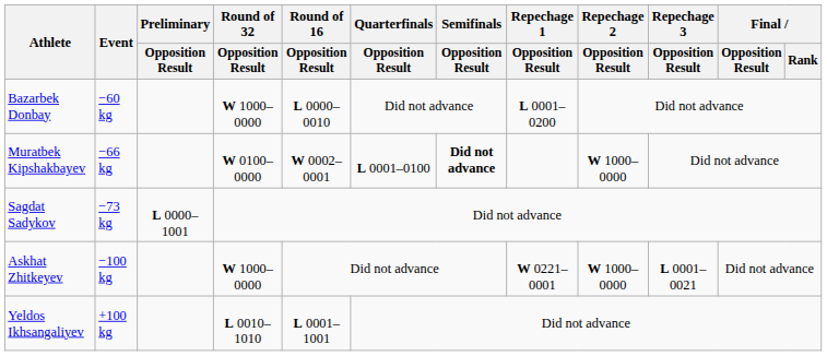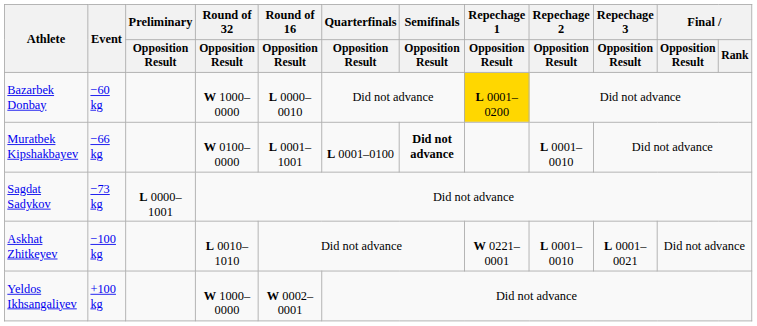Bazarbek Donbay | Repechage 1 / Opposition Result: no background -> gold background
Muratbek Kipshakbayev | Round of 16 / Opposition Result: W 0002–0001 -> L 0001–1001
Muratbek Kipshakbayev | Repechage 2 / Opposition Result: W 1000–0000 -> L 0001–0010
Askhat Zhitkeyev | Round of 32 / Opposition Result: W 1000–0000 -> L 0010–1010
Askhat Zhitkeyev | Repechage 2 / Opposition Result: W 1000–0000 -> L 0001–0010
Yeldos Ikhsangaliyev | Round of 32 / Opposition Result: L 0010–1010 -> W 1000–0000
Yeldos Ikhsangaliyev | Round of 16 / Opposition Result: L 0001–1001 -> W 0002–0001
